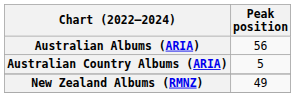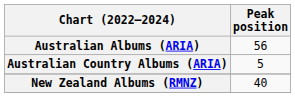New Zealand Albums (RMNZ) | Peak position: 49 -> 40
